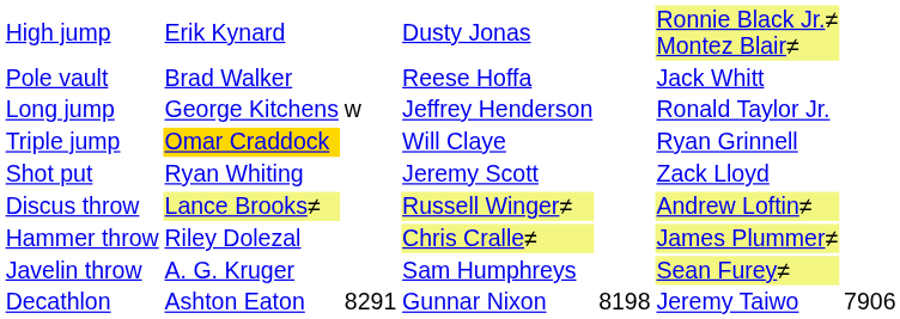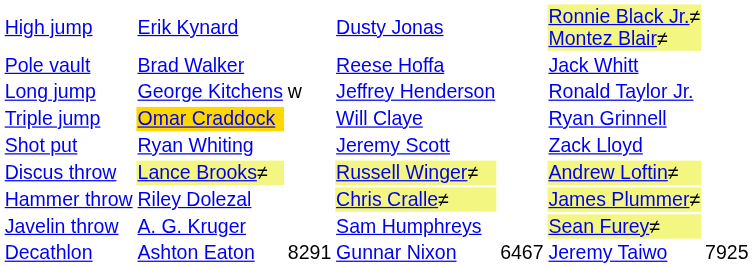Decathlon | column 5: 8198 -> 6467
Decathlon | column 7: 7906 -> 7925
